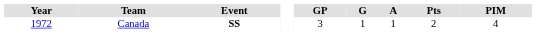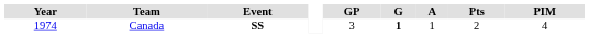Canada | Year: 1972 -> 1974
Canada | G: normal -> bold
